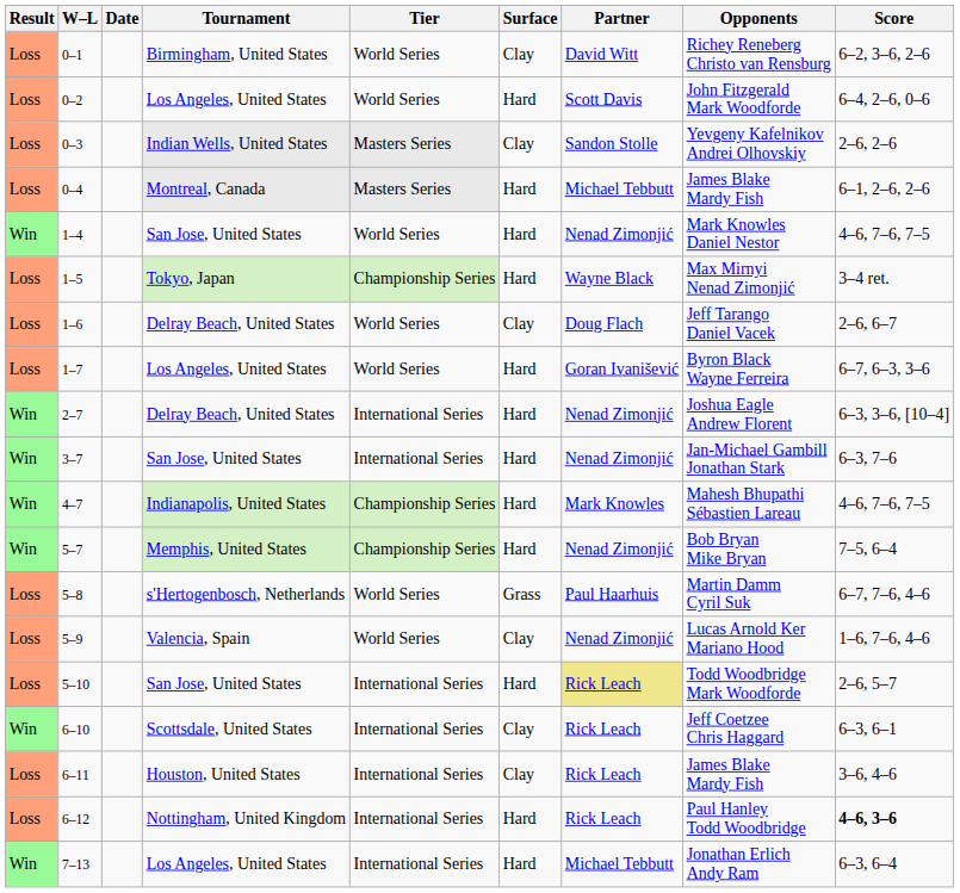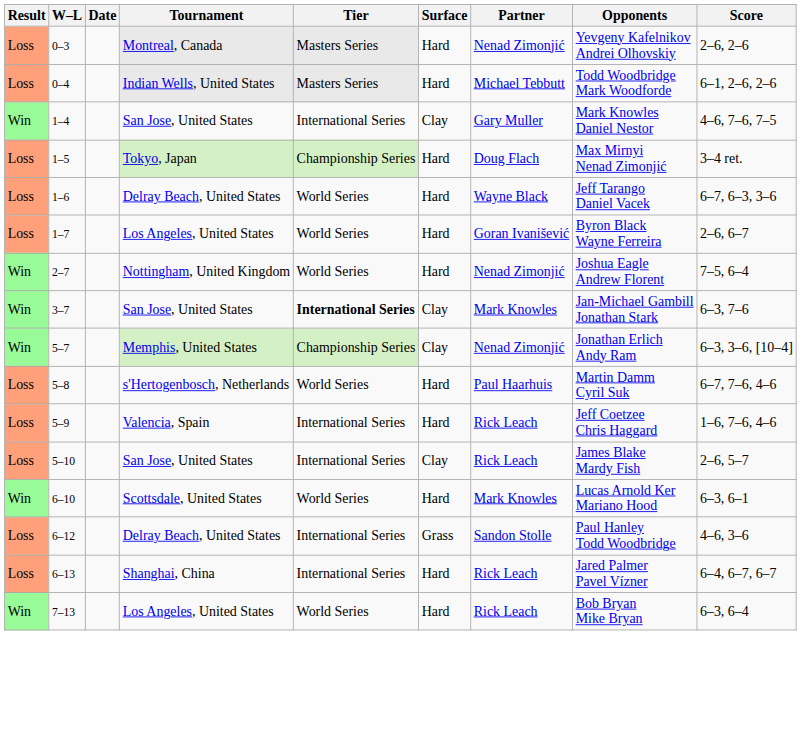- row: Loss | 0–1 | Birmingham, United States | World Series | Clay | David Witt | Richey Reneberg Christo van Rensburg | 6–2, 3–6, 2–6
- row: Loss | 0–2 | Los Angeles, United States | World Series | Hard | Scott Davis | John Fitzgerald Mark Woodforde | 6–4, 2–6, 0–6
0–3 | Tournament: Indian Wells, United States -> Montreal, Canada
0–3 | Surface: Clay -> Hard
0–3 | Partner: Sandon Stolle -> Nenad Zimonjić
0–4 | Tournament: Montreal, Canada -> Indian Wells, United States
0–4 | Opponents: James Blake Mardy Fish -> Todd Woodbridge Mark Woodforde
1–4 | Tier: World Series -> International Series
1–4 | Surface: Hard -> Clay
1–4 | Partner: Nenad Zimonjić -> Gary Muller
1–5 | Partner: Wayne Black -> Doug Flach
1–6 | Surface: Clay -> Hard
1–6 | Partner: Doug Flach -> Wayne Black
1–6 | Score: 2–6, 6–7 -> 6–7, 6–3, 3–6
1–7 | Score: 6–7, 6–3, 3–6 -> 2–6, 6–7
2–7 | Tournament: Delray Beach, United States -> Nottingham, United Kingdom
2–7 | Tier: International Series -> World Series
2–7 | Score: 6–3, 3–6, [10–4] -> 7–5, 6–4
3–7 | Tier: normal -> bold
3–7 | Surface: Hard -> Clay
3–7 | Partner: Nenad Zimonjić -> Mark Knowles
- row: Win | 4–7 | Indianapolis, United States | Championship Series | Hard | Mark Knowles | Mahesh Bhupathi Sébastien Lareau | 4–6, 7–6, 7–5
5–7 | Surface: Hard -> Clay
5–7 | Opponents: Bob Bryan Mike Bryan -> Jonathan Erlich Andy Ram
5–7 | Score: 7–5, 6–4 -> 6–3, 3–6, [10–4]
5–8 | Surface: Grass -> Hard
5–9 | Tier: World Series -> International Series
5–9 | Surface: Clay -> Hard
5–9 | Partner: Nenad Zimonjić -> Rick Leach
5–9 | Opponents: Lucas Arnold Ker Mariano Hood -> Jeff Coetzee Chris Haggard
5–10 | Surface: Hard -> Clay
5–10 | Partner: khaki background -> no background
5–10 | Opponents: Todd Woodbridge Mark Woodforde -> James Blake Mardy Fish
6–10 | Tier: International Series -> World Series
6–10 | Surface: Clay -> Hard
6–10 | Partner: Rick Leach -> Mark Knowles
6–10 | Opponents: Jeff Coetzee Chris Haggard -> Lucas Arnold Ker Mariano Hood
- row: Loss | 6–11 | Houston, United States | International Series | Clay | Rick Leach | James Blake Mardy Fish | 3–6, 4–6
6–12 | Tournament: Nottingham, United Kingdom -> Delray Beach, United States
6–12 | Surface: Hard -> Grass
6–12 | Partner: Rick Leach -> Sandon Stolle
6–12 | Score: bold -> normal
+ row: Loss | 6–13 | Shanghai, China | International Series | Hard | Rick Leach | Jared Palmer Pavel Vízner | 6–4, 6–7, 6–7
7–13 | Tier: International Series -> World Series
7–13 | Partner: Michael Tebbutt -> Rick Leach
7–13 | Opponents: Jonathan Erlich Andy Ram -> Bob Bryan Mike Bryan
